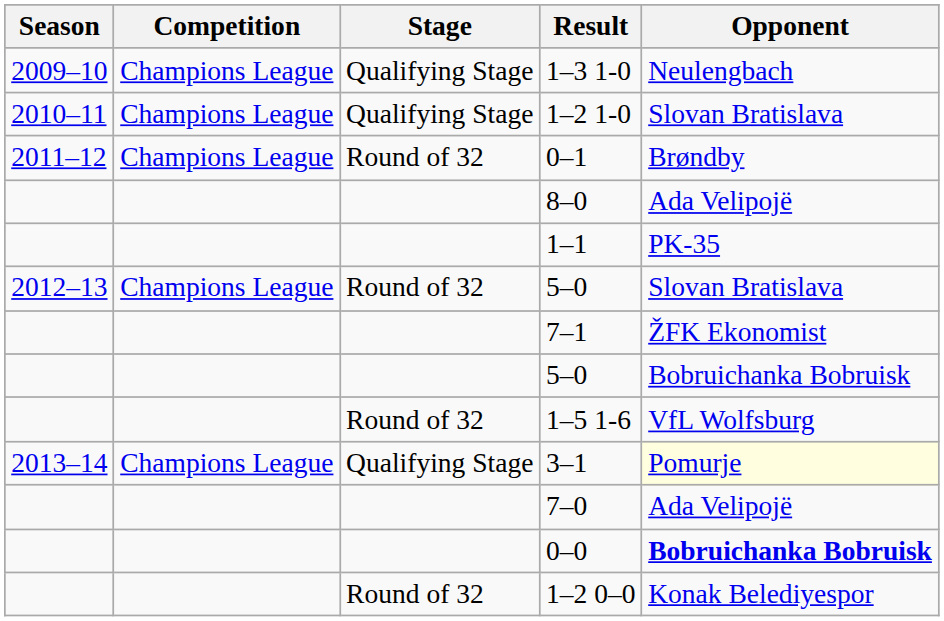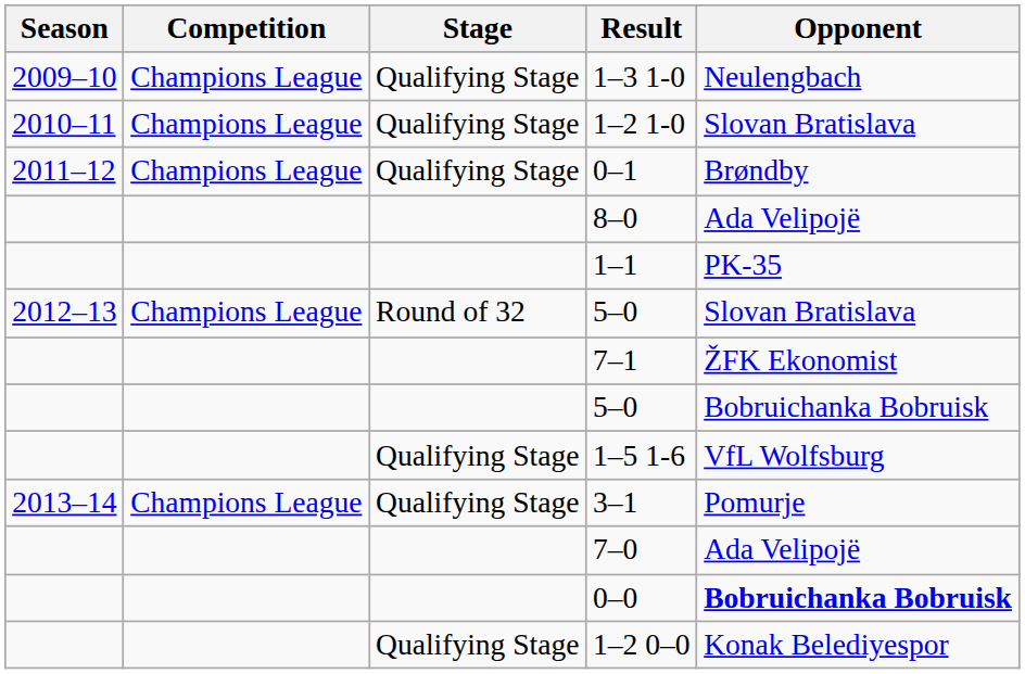0–1 | Stage: Round of 32 -> Qualifying Stage
1–5 1-6 | Stage: Round of 32 -> Qualifying Stage
3–1 | Opponent: lightyellow background -> no background
1–2 0–0 | Stage: Round of 32 -> Qualifying Stage
